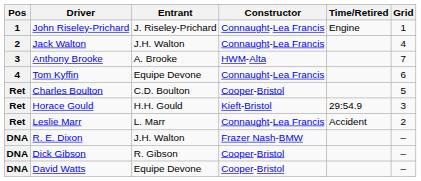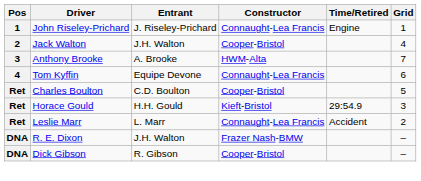Jack Walton | Constructor: Connaught-Lea Francis -> Cooper-Bristol
- row: DNA | David Watts | Equipe Devone | Cooper-Bristol | –
